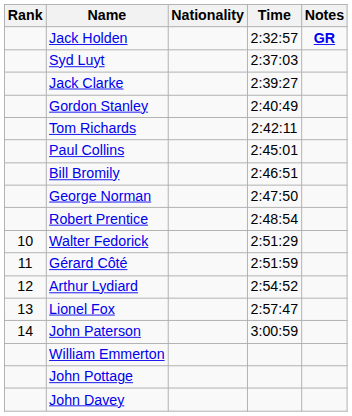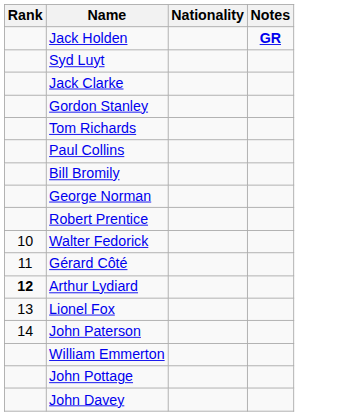- column: Time | 2:32:57 | 2:37:03 | 2:39:27 | 2:40:49 | 2:42:11 | 2:45:01 | 2:46:51 | 2:47:50 | 2:48:54 | 2:51:29 | 2:51:59 | 2:54:52 | 2:57:47 | 3:00:59
Arthur Lydiard | Rank: normal -> bold
